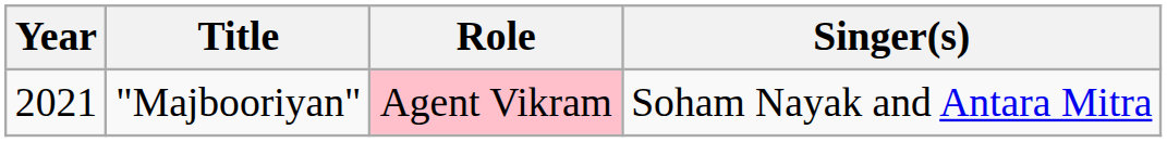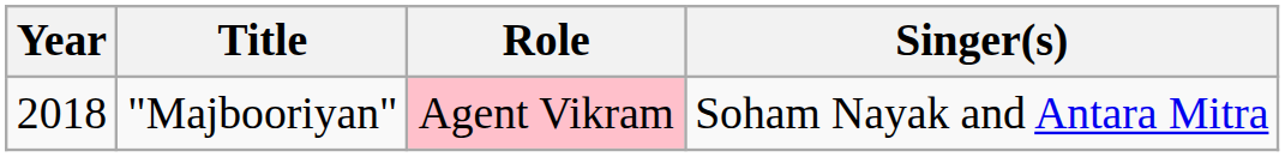"Majbooriyan" | Year: 2021 -> 2018
